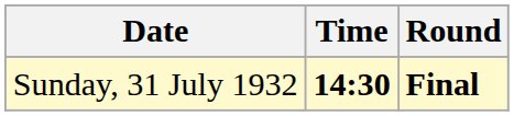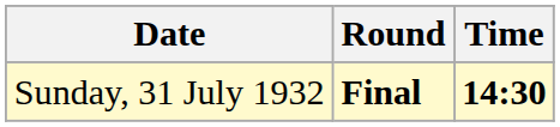columns swapped: Time <-> Round
